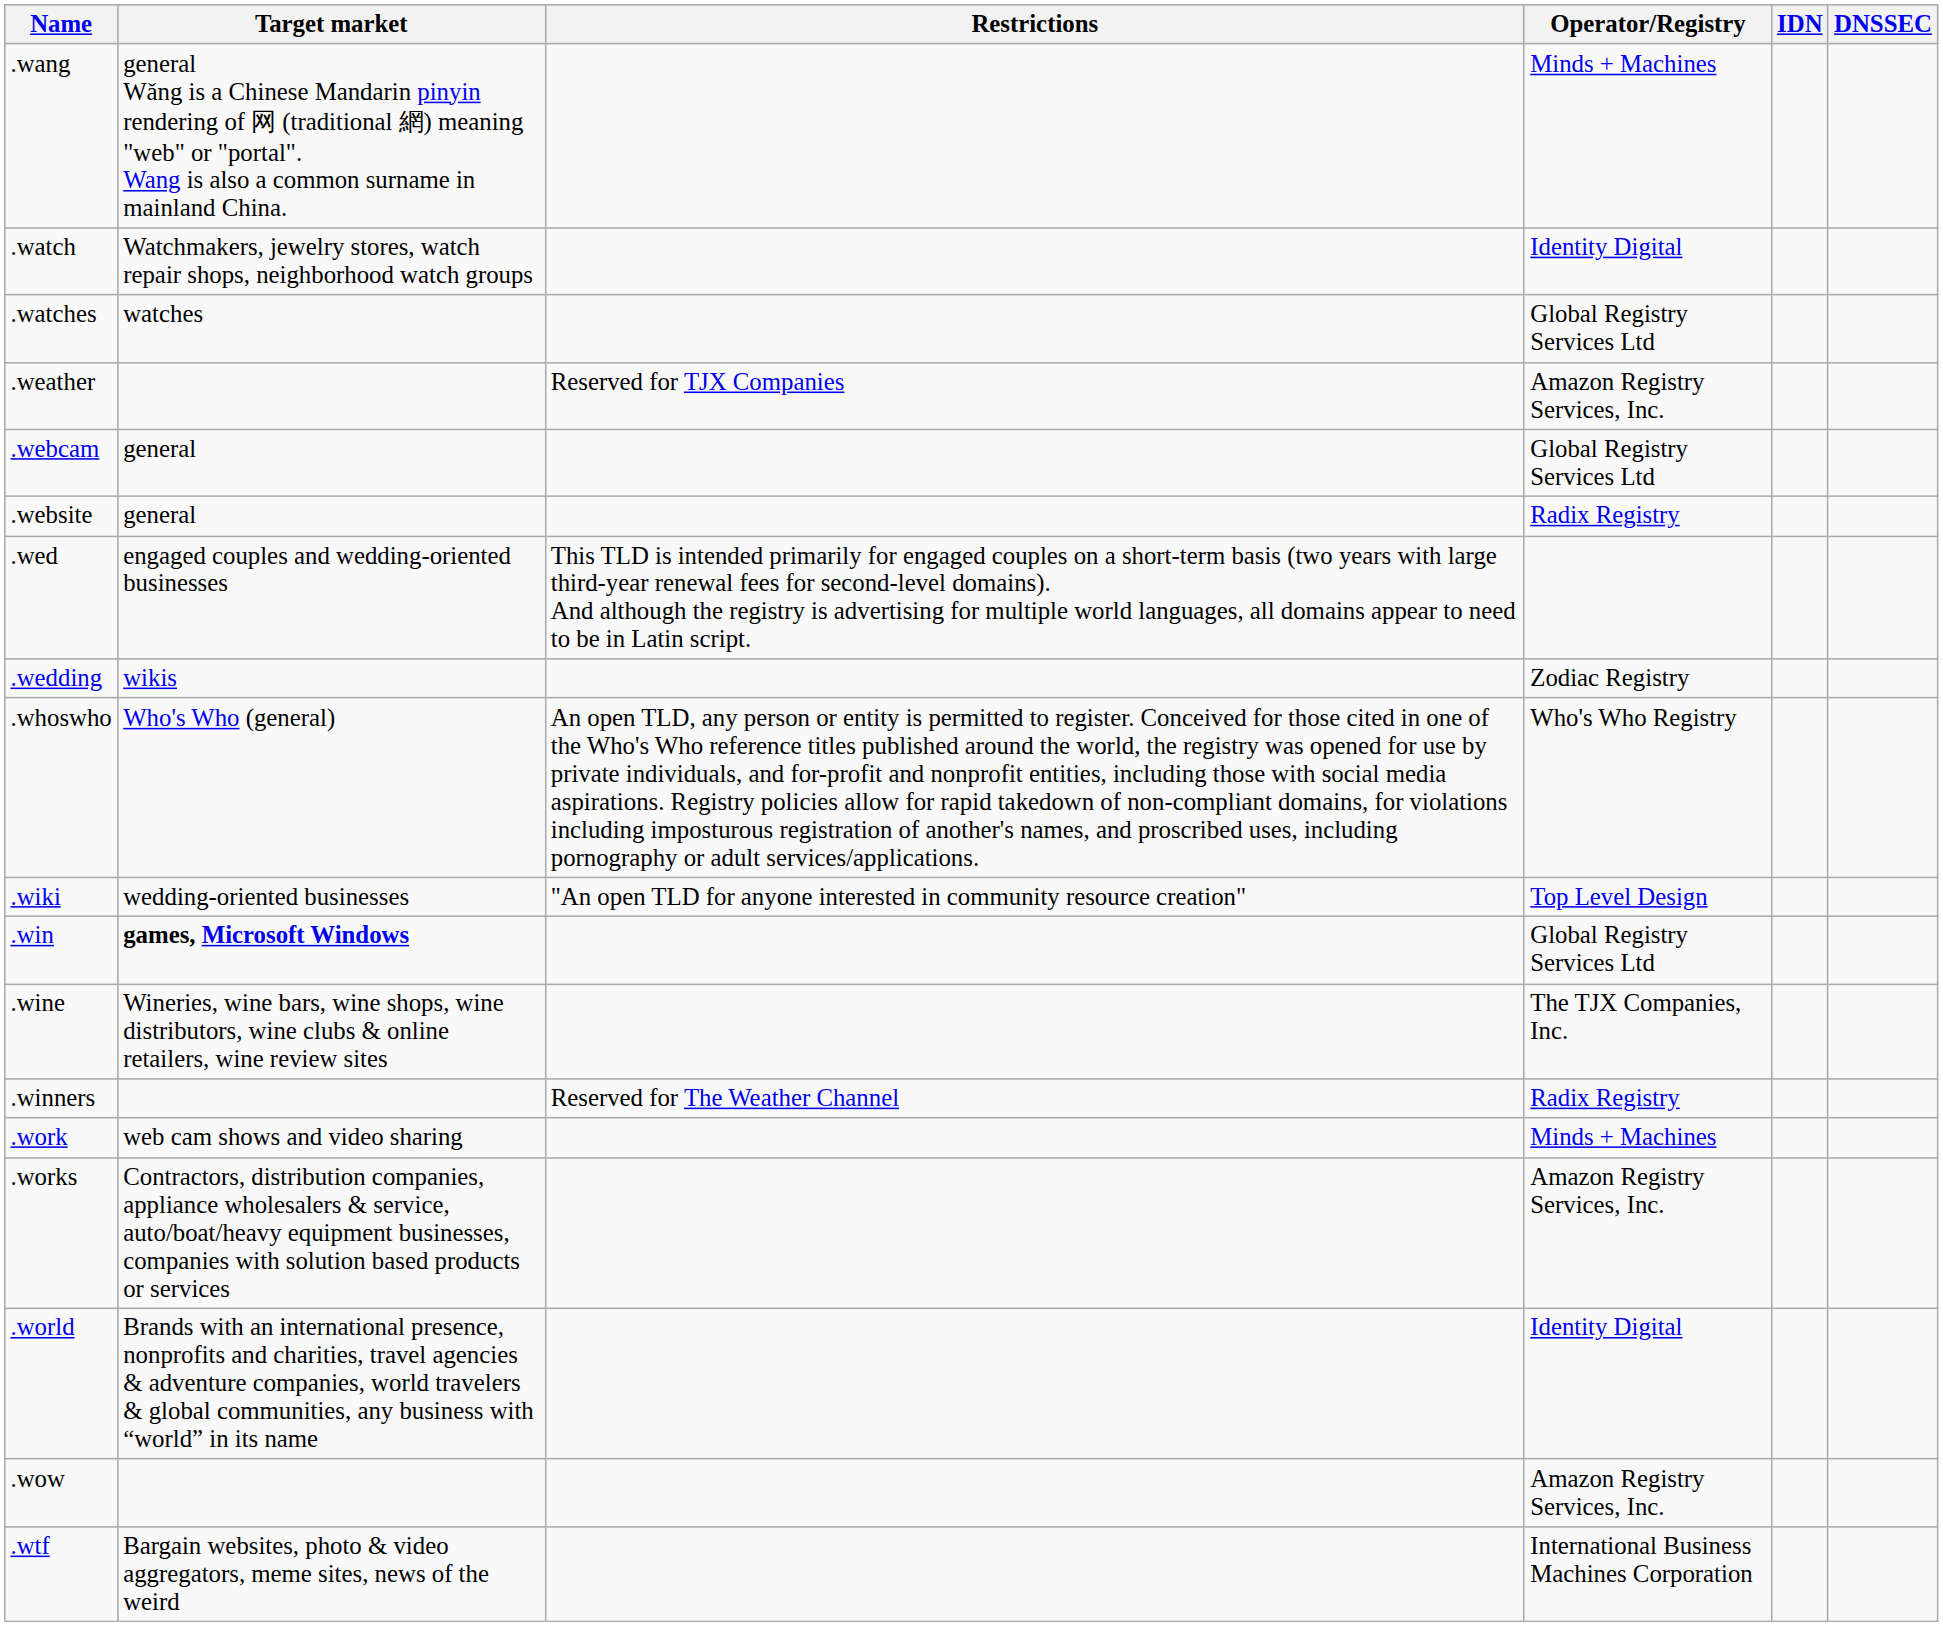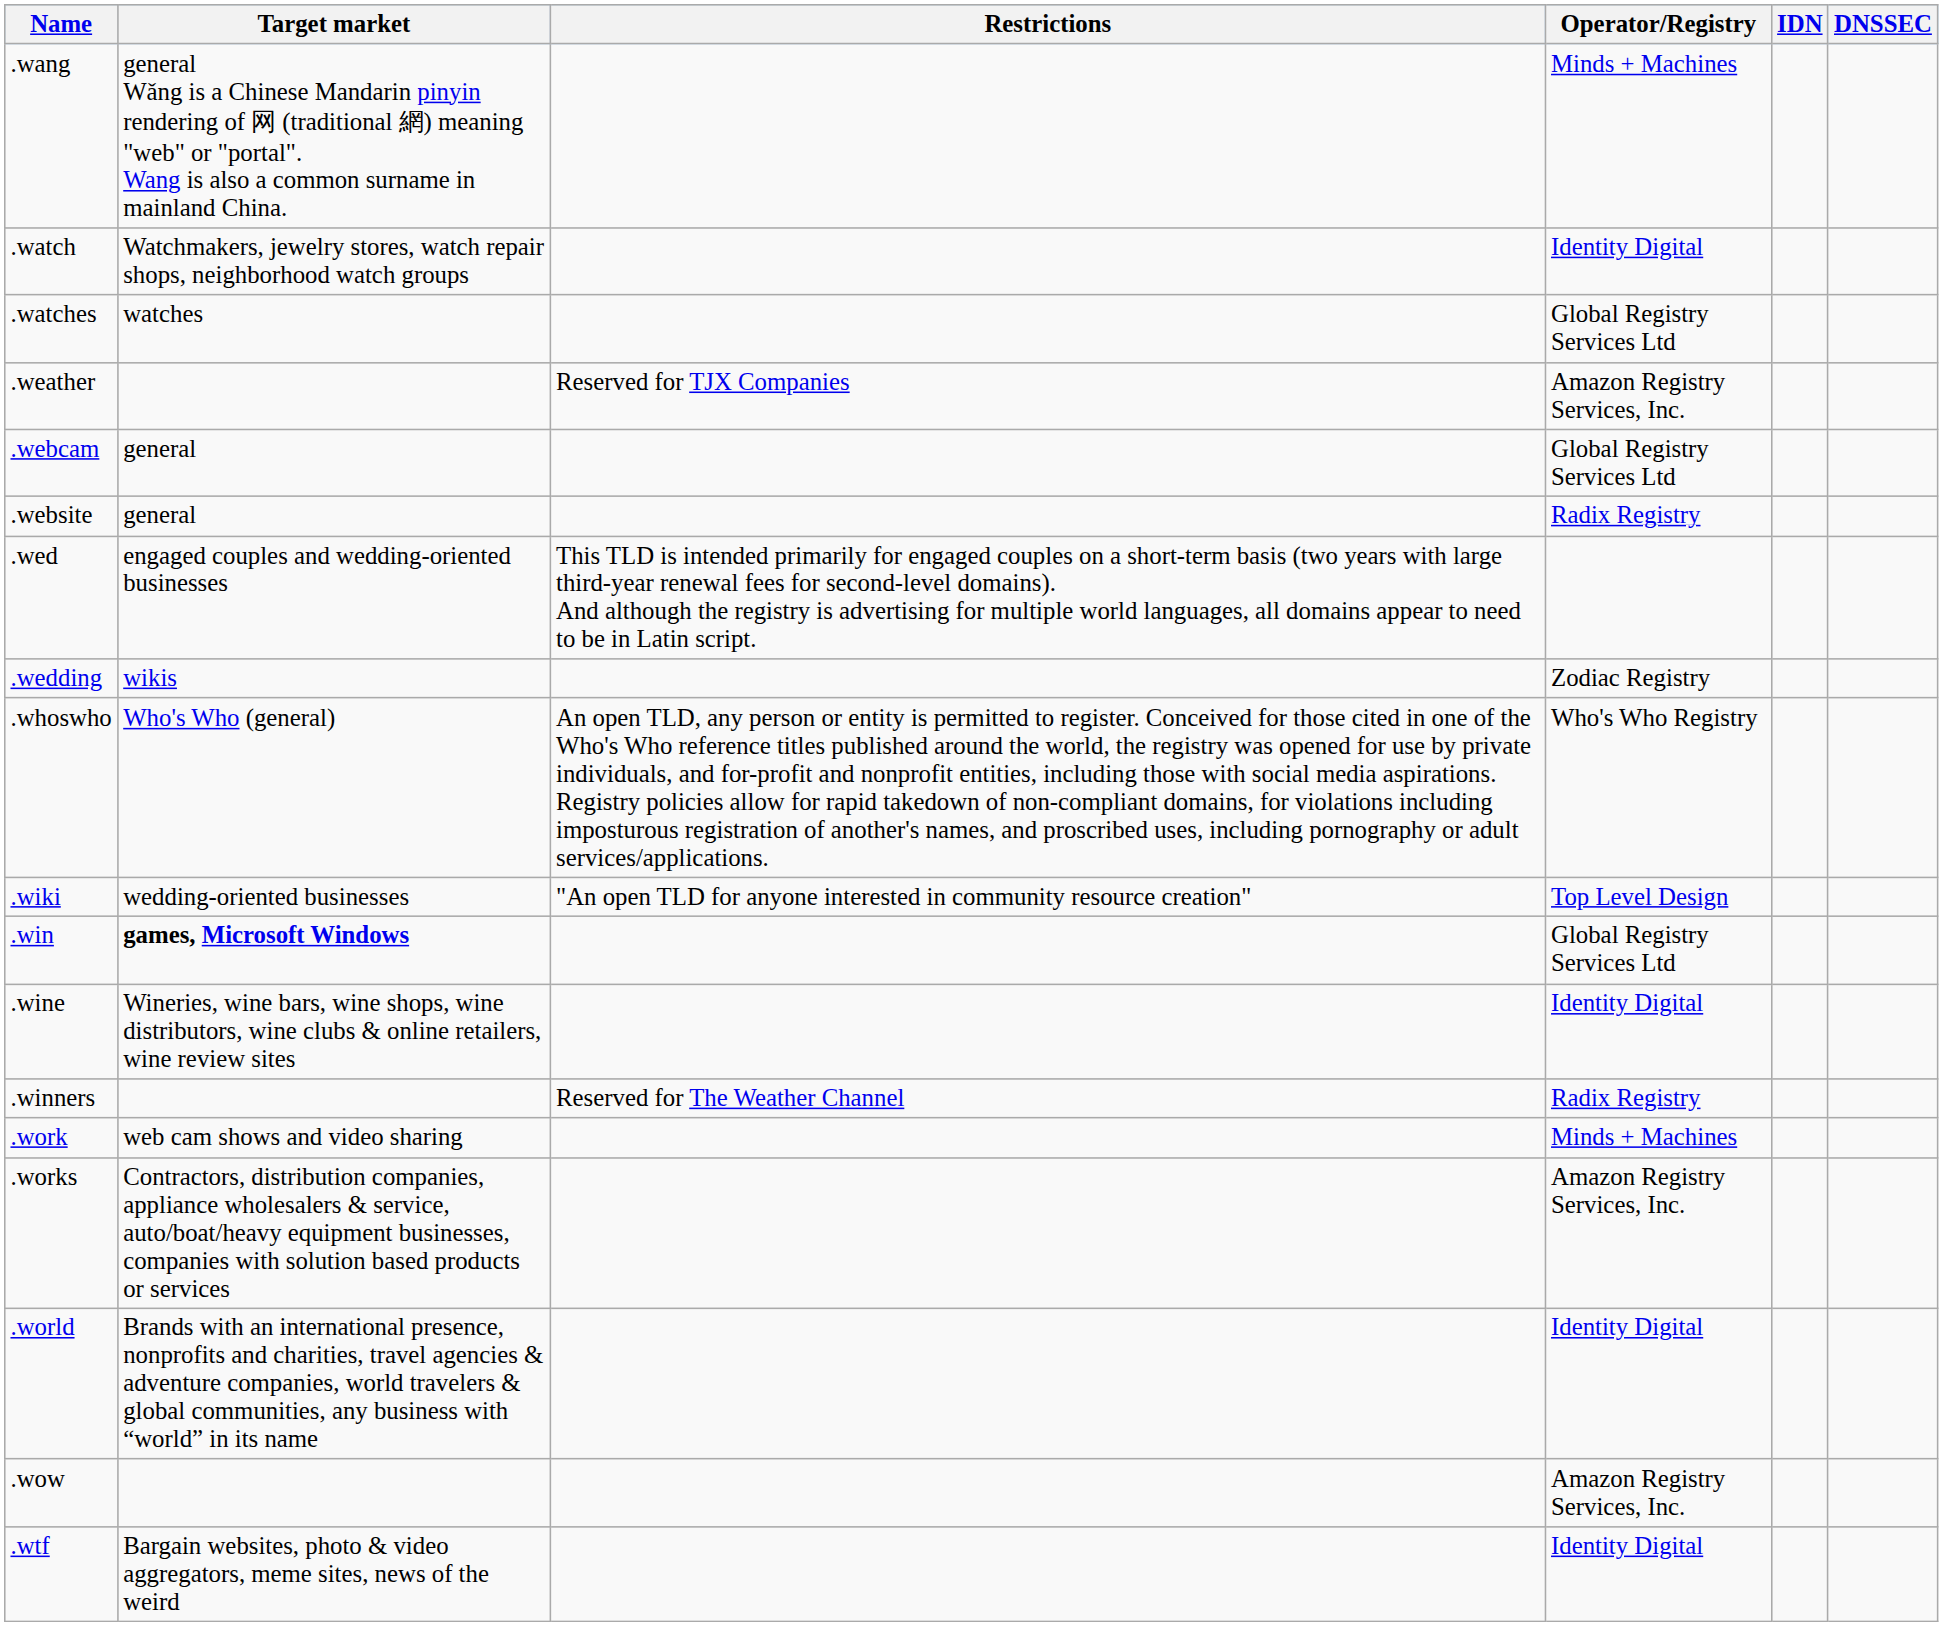.wine | Operator/Registry: The TJX Companies, Inc. -> Identity Digital
.wtf | Operator/Registry: International Business Machines Corporation -> Identity Digital
